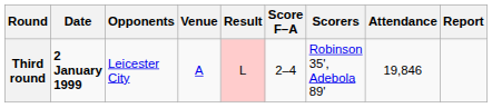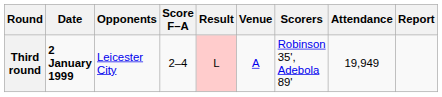columns swapped: Venue <-> Score F–A
Third round | Attendance: 19,846 -> 19,949
